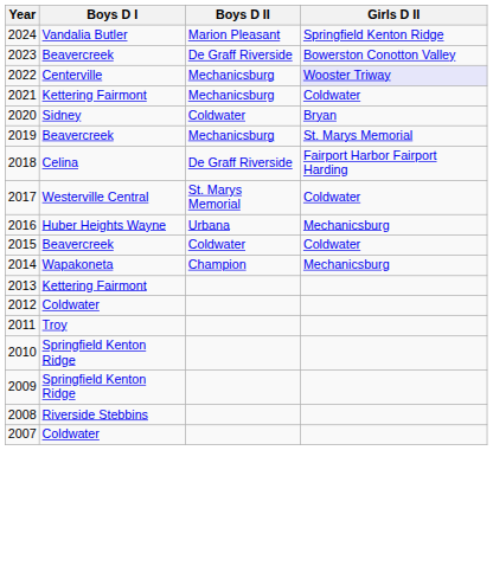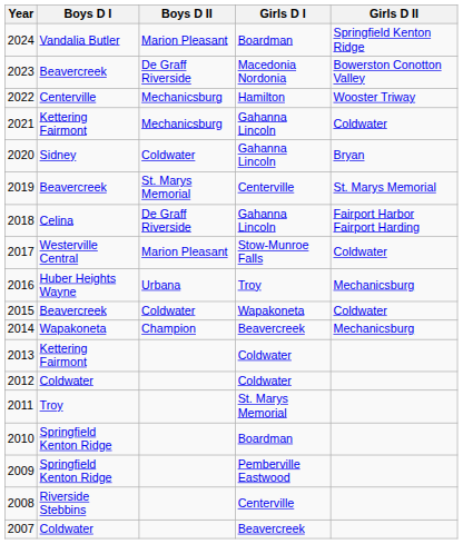+ column: Girls D I | Boardman | Macedonia Nordonia | Hamilton | Gahanna Lincoln | Gahanna Lincoln | Centerville | Gahanna Lincoln | Stow-Munroe Falls | Troy | Wapakoneta | Beavercreek | Coldwater | Coldwater | St. Marys Memorial | Boardman | Pemberville Eastwood | Centerville | Beavercreek
2022 | Girls D II: lavender background -> no background
2019 | Boys D II: Mechanicsburg -> St. Marys Memorial
2017 | Boys D II: St. Marys Memorial -> Marion Pleasant
